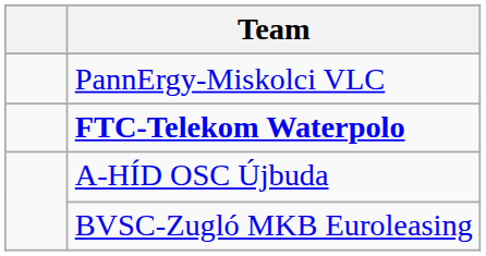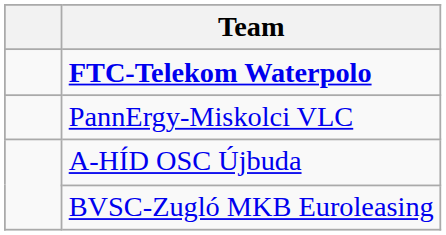rows swapped: FTC-Telekom Waterpolo <-> PannErgy-Miskolci VLC
